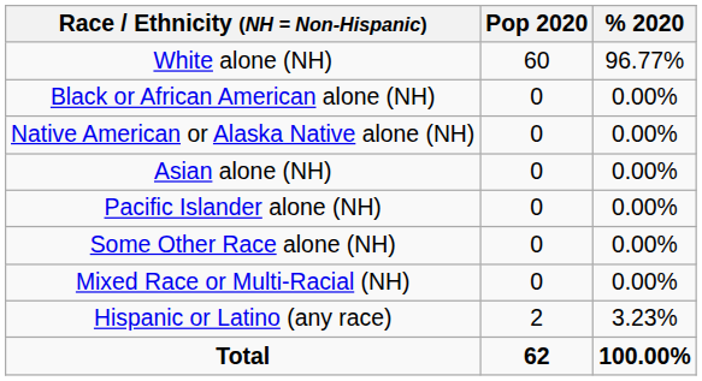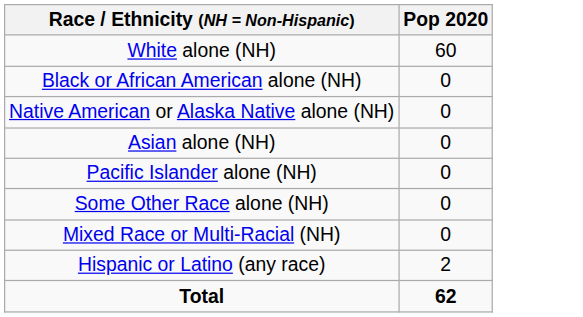- column: % 2020 | 96.77% | 0.00% | 0.00% | 0.00% | 0.00% | 0.00% | 0.00% | 3.23% | 100.00%
